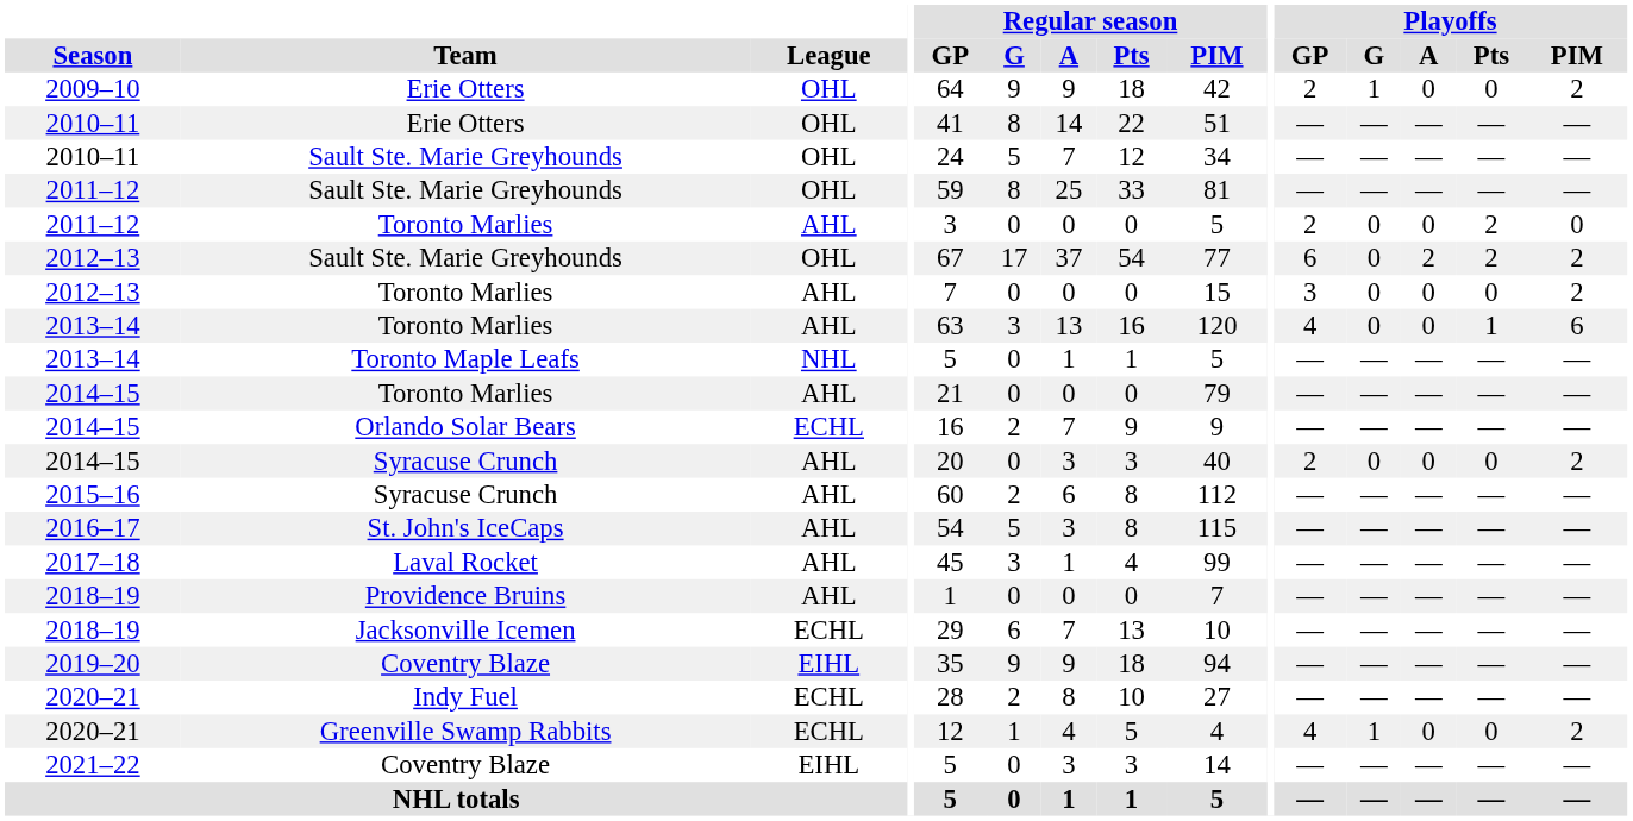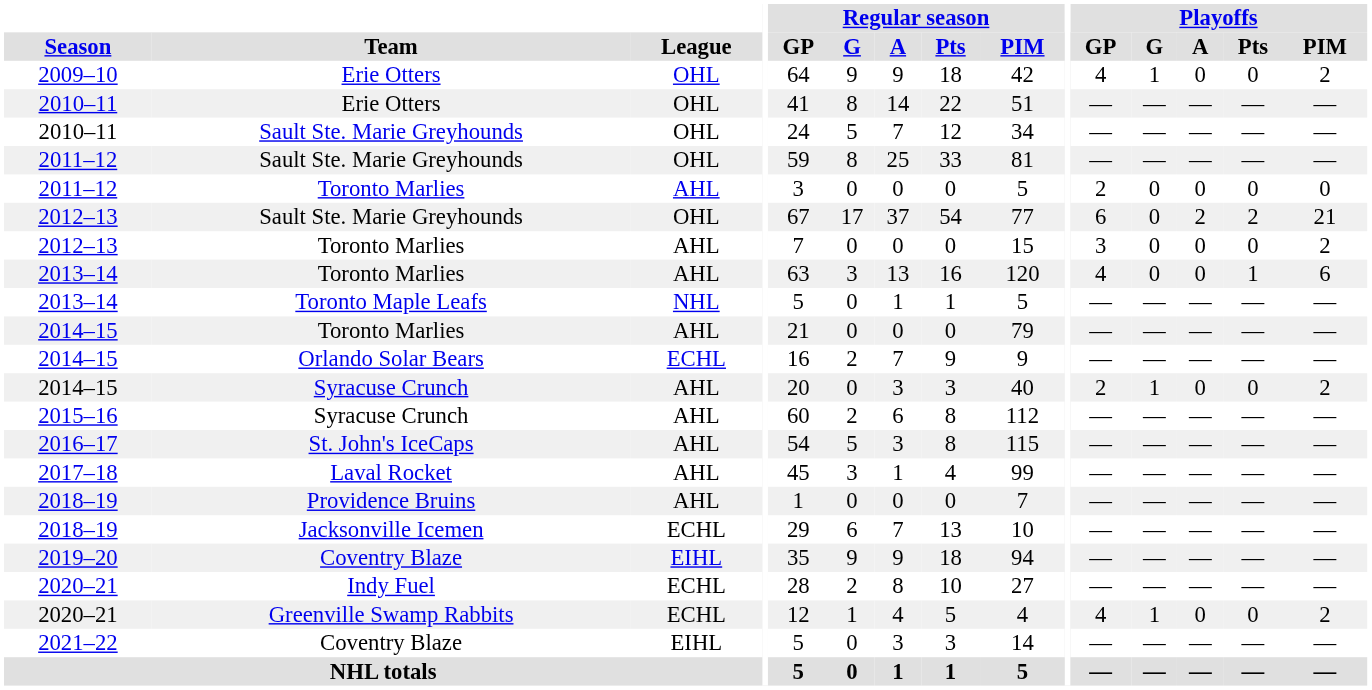2009–10 | Playoffs / GP: 2 -> 4
2011–12 / Toronto Marlies | Playoffs / Pts: 2 -> 0
2012–13 / Sault Ste. Marie Greyhounds | Playoffs / PIM: 2 -> 21
2014–15 / Syracuse Crunch | Playoffs / G: 0 -> 1
